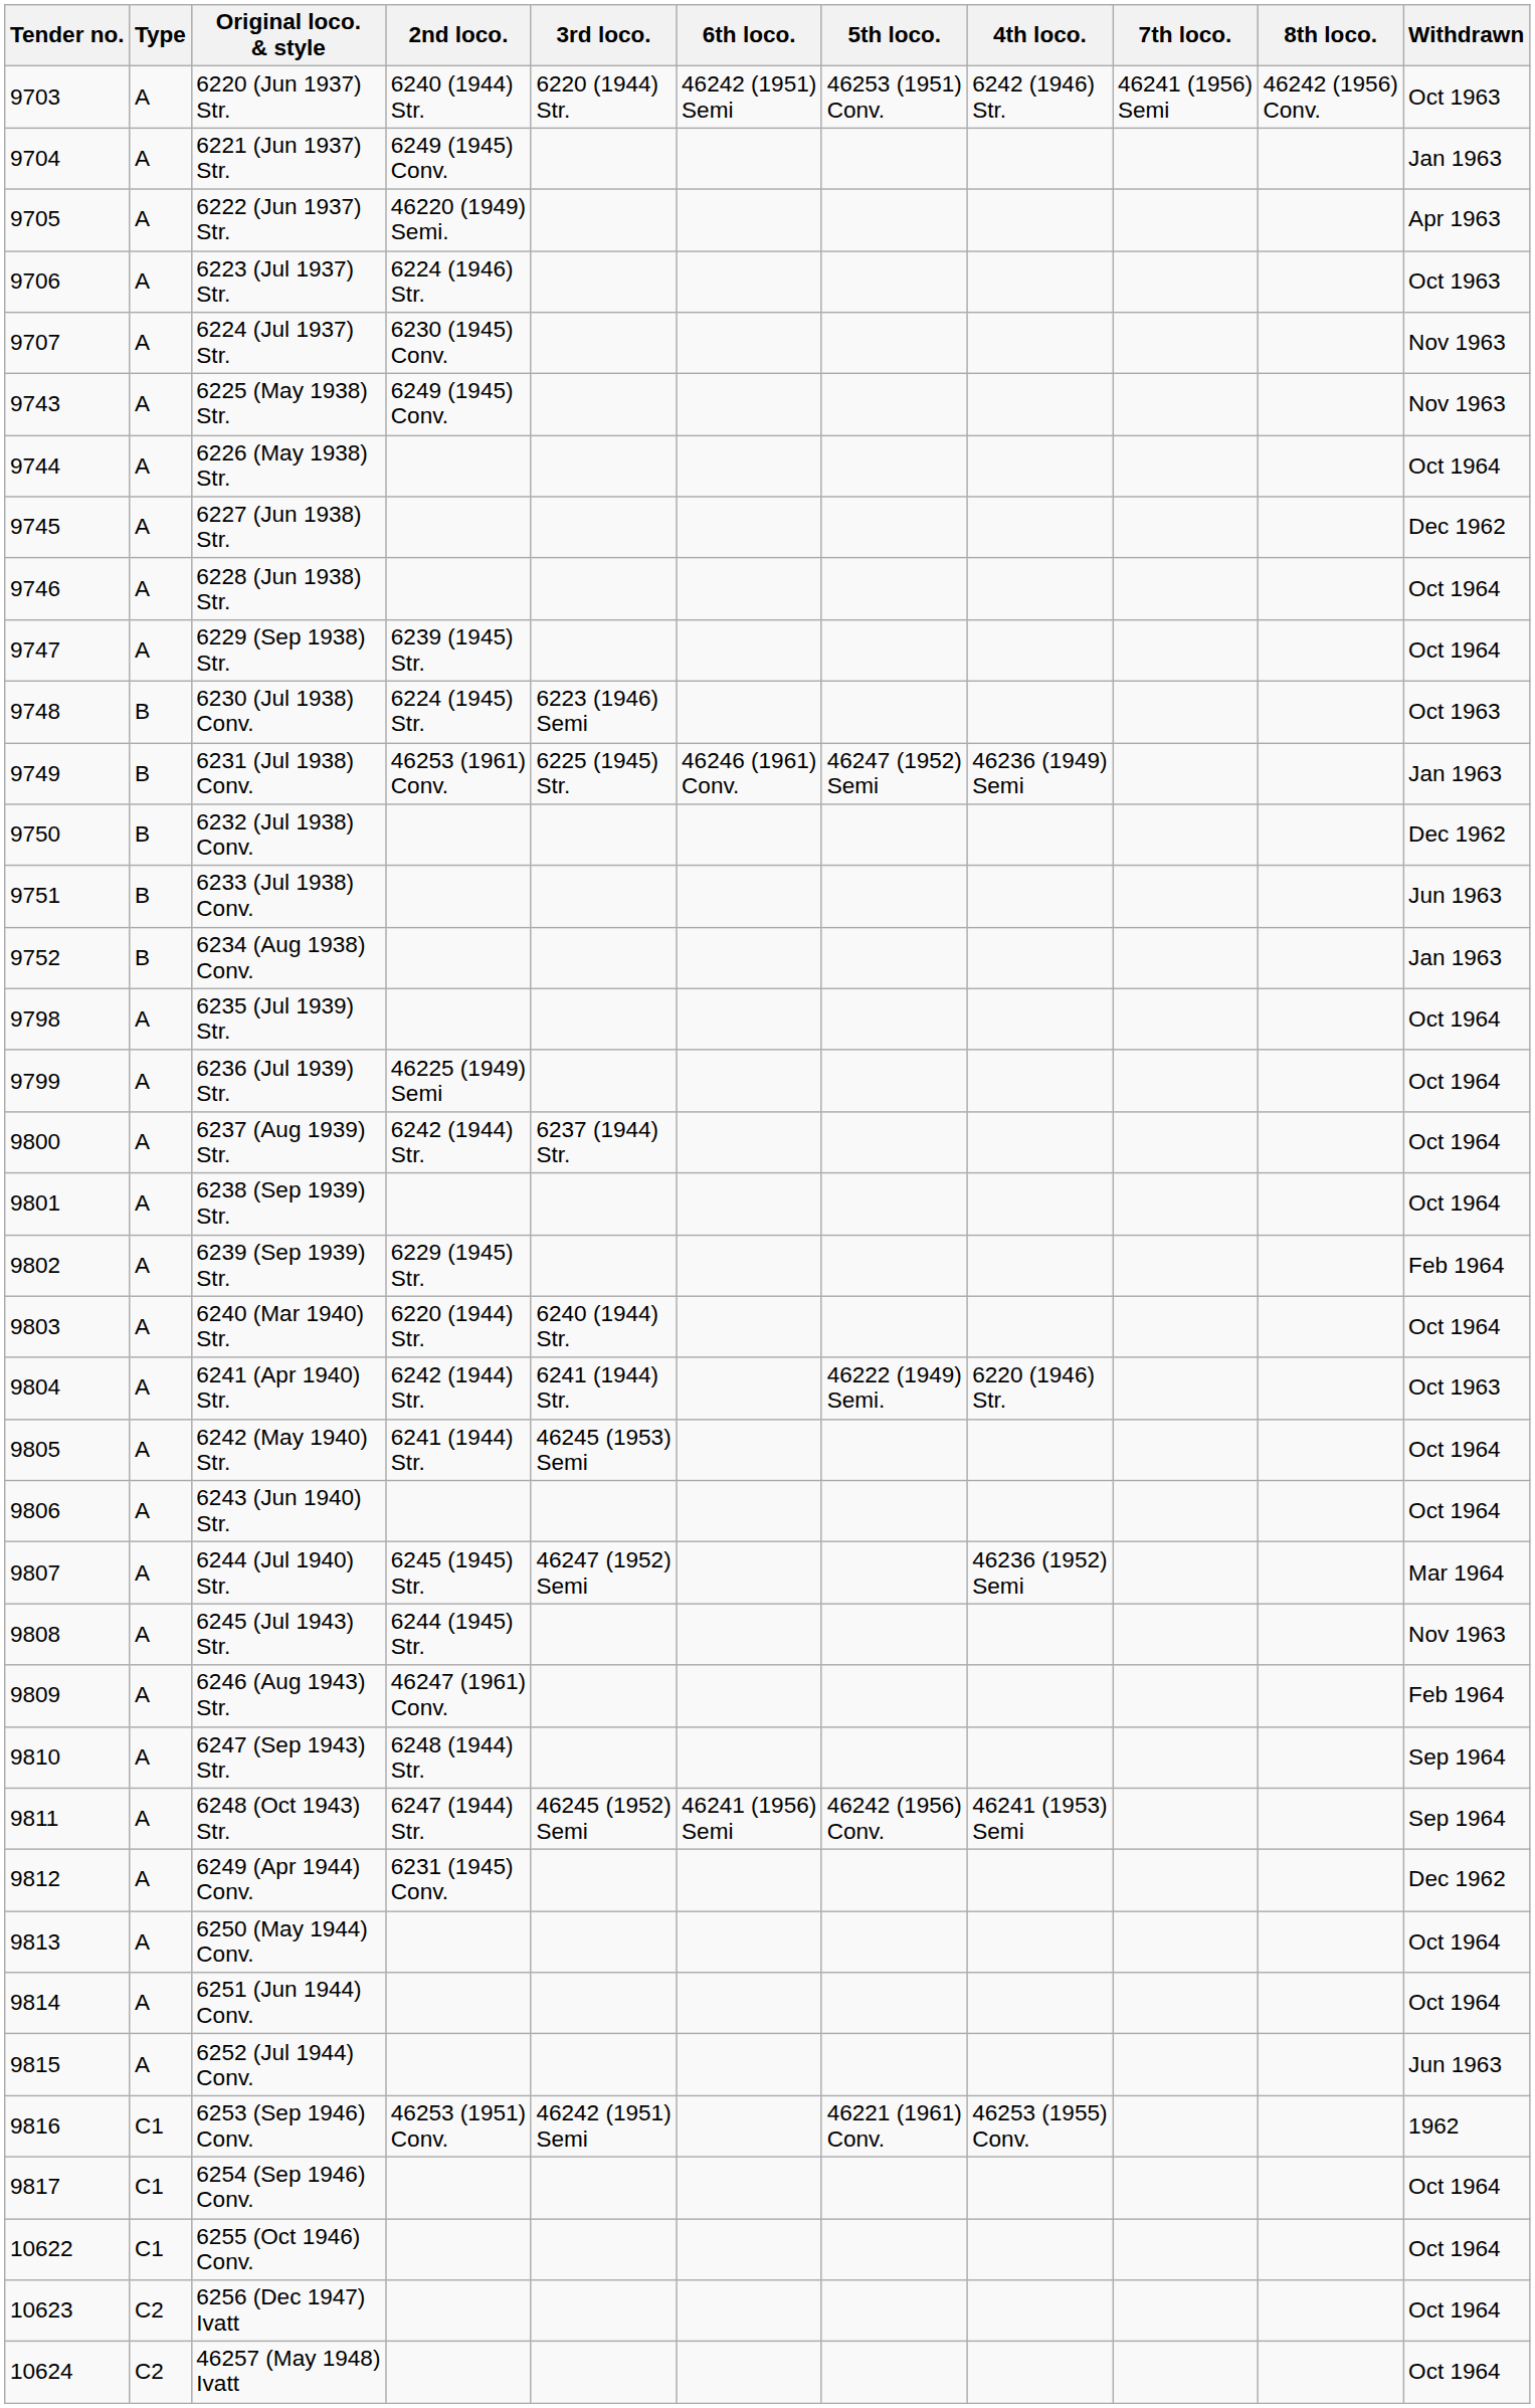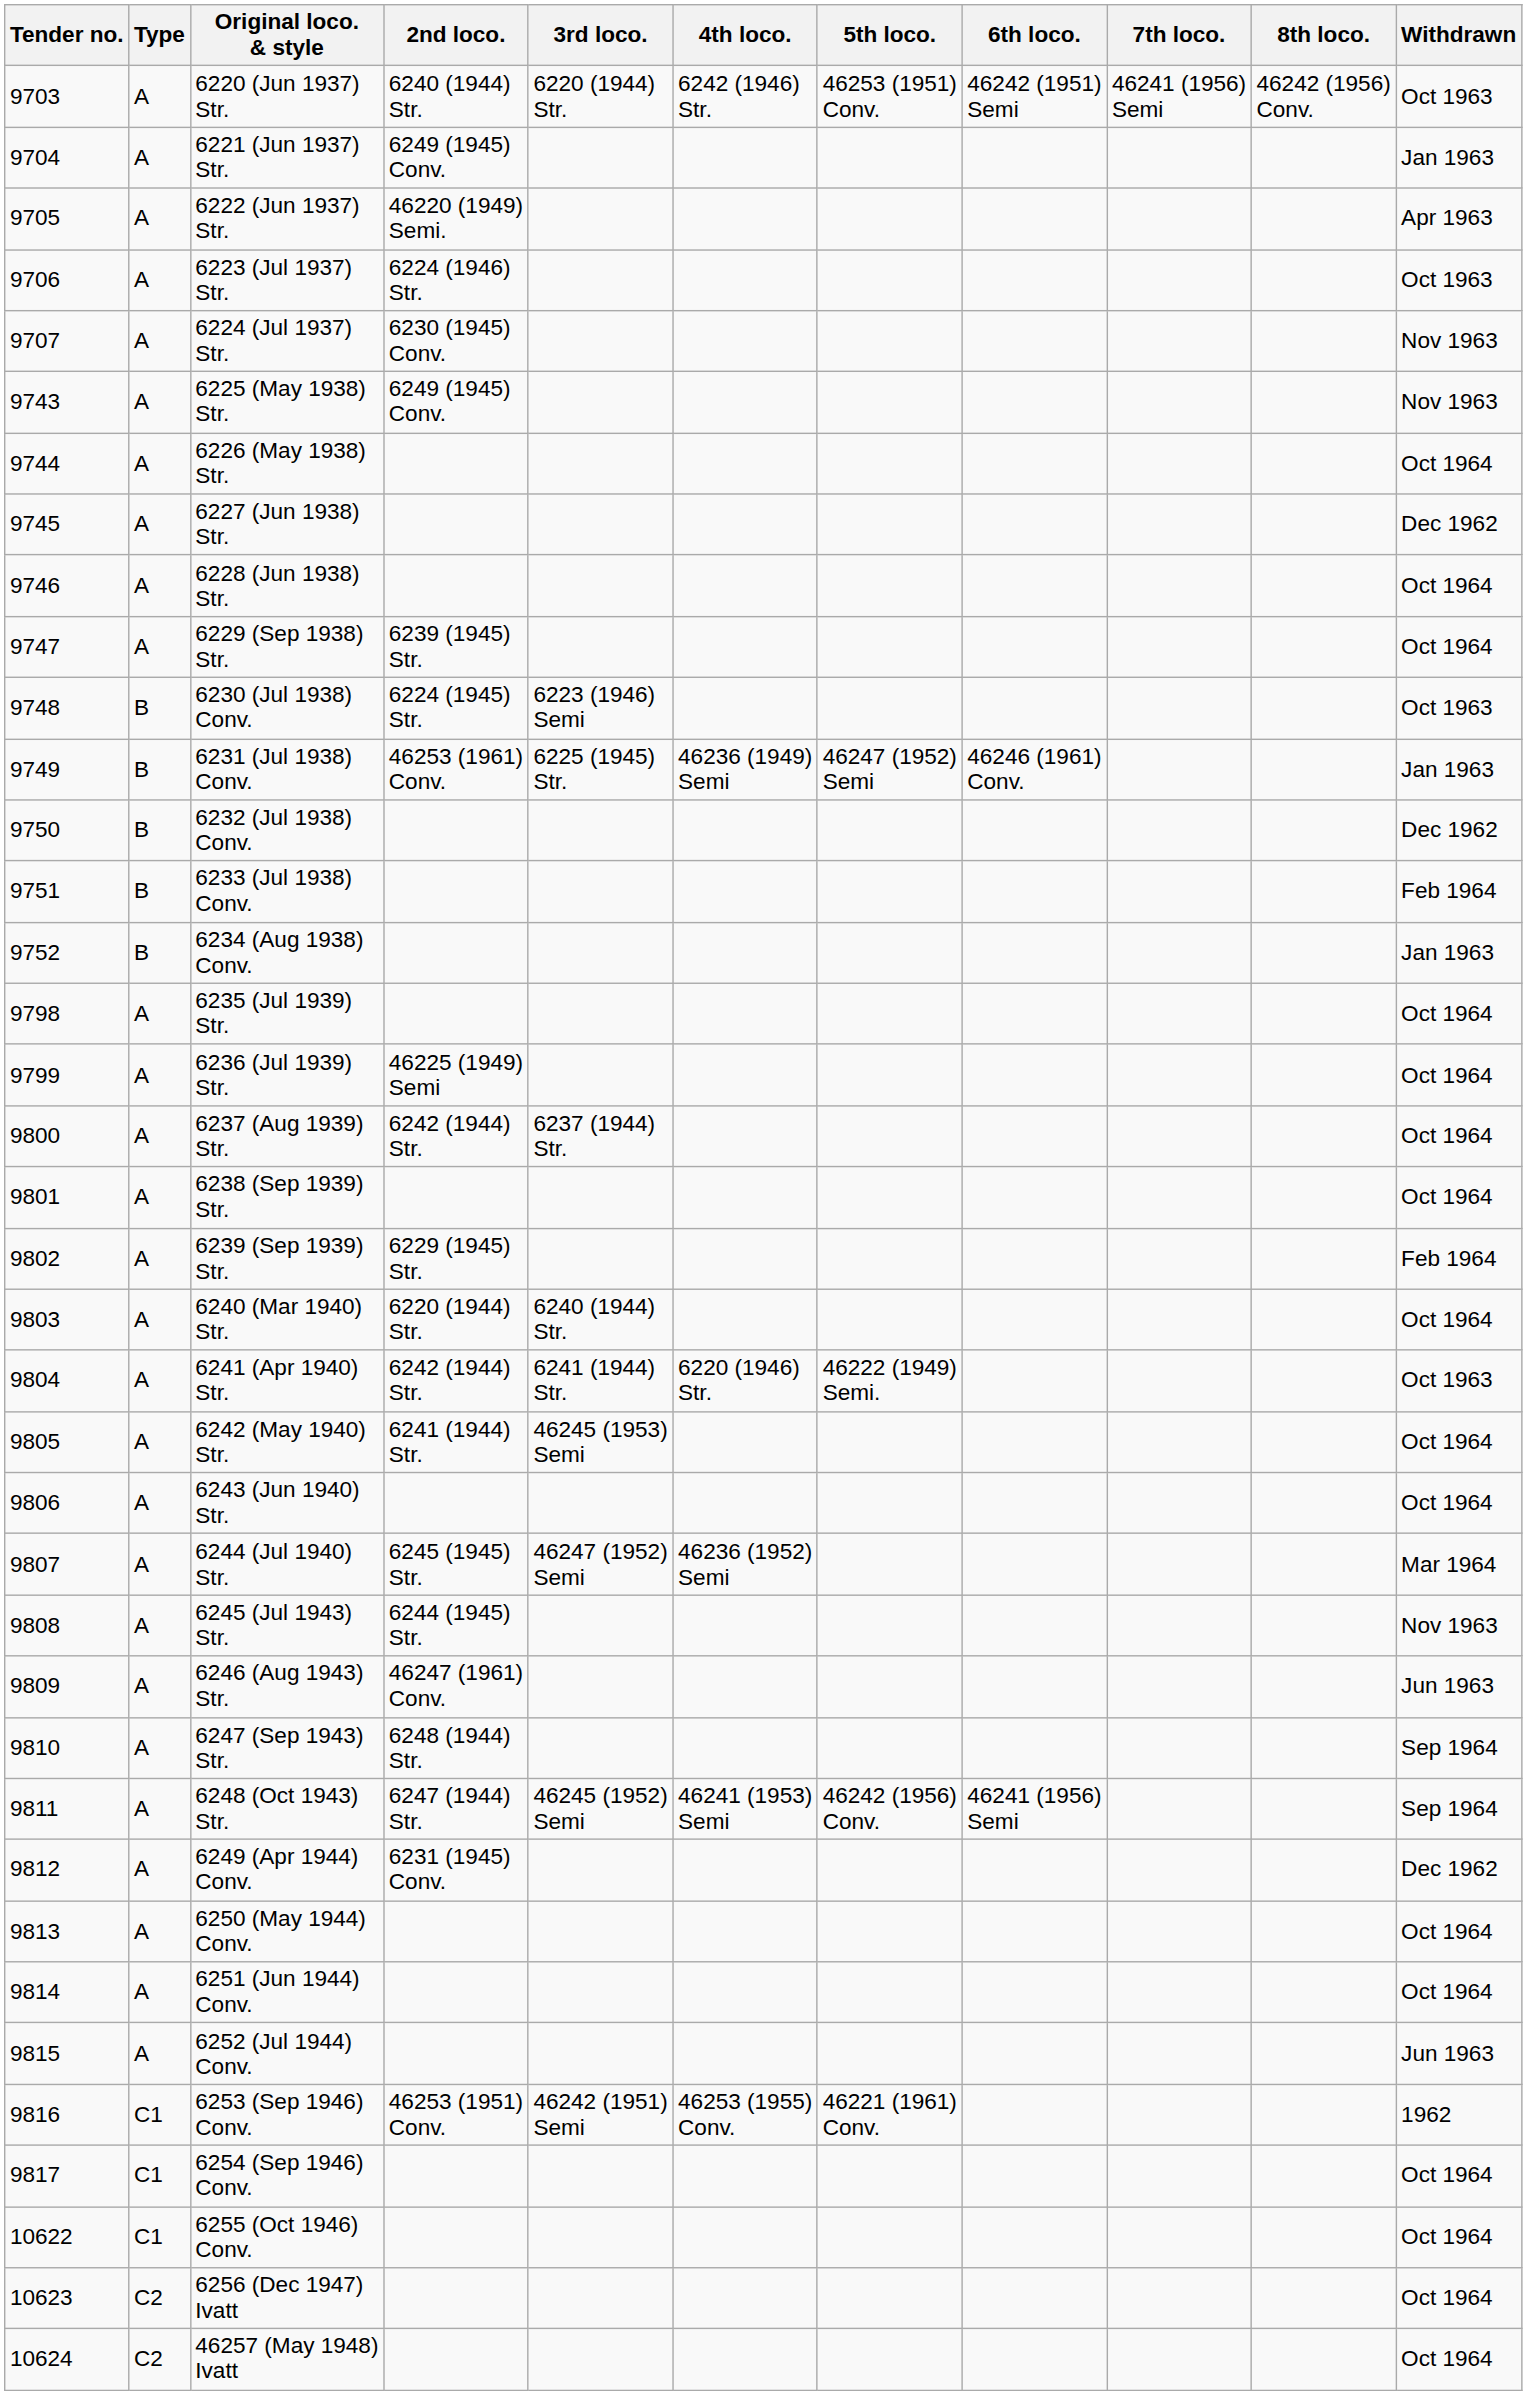columns swapped: 4th loco. <-> 6th loco.
6233 (Jul 1938) Conv. | Withdrawn: Jun 1963 -> Feb 1964
6246 (Aug 1943) Str. | Withdrawn: Feb 1964 -> Jun 1963
